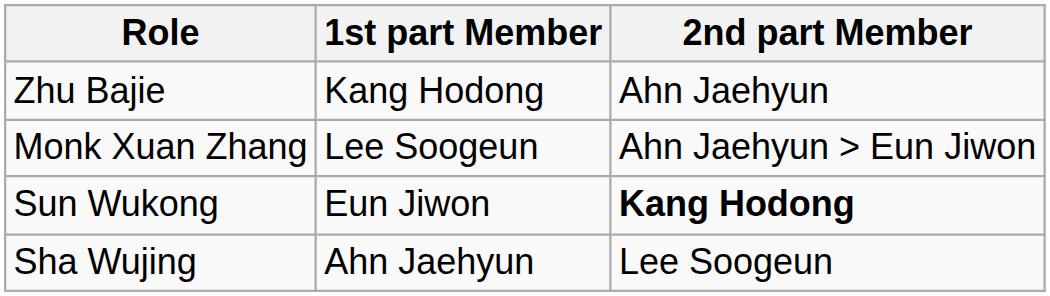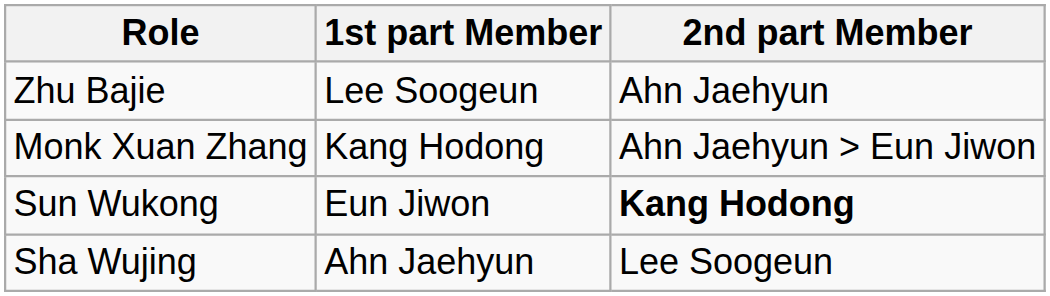Zhu Bajie | 1st part Member: Kang Hodong -> Lee Soogeun
Monk Xuan Zhang | 1st part Member: Lee Soogeun -> Kang Hodong
